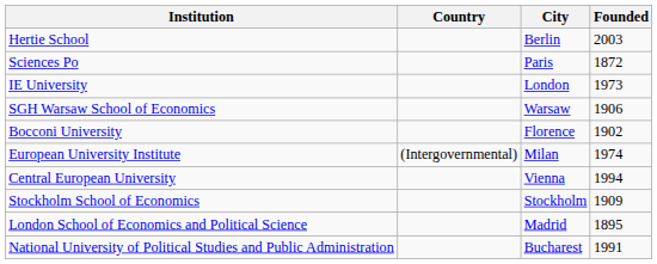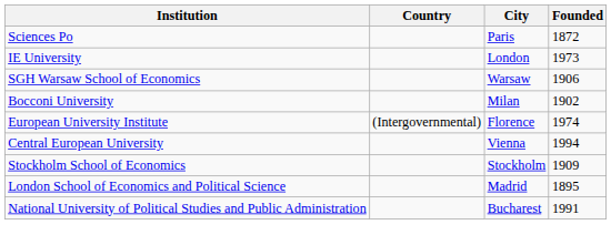- row: Hertie School | Berlin | 2003
Bocconi University | City: Florence -> Milan
European University Institute | City: Milan -> Florence
